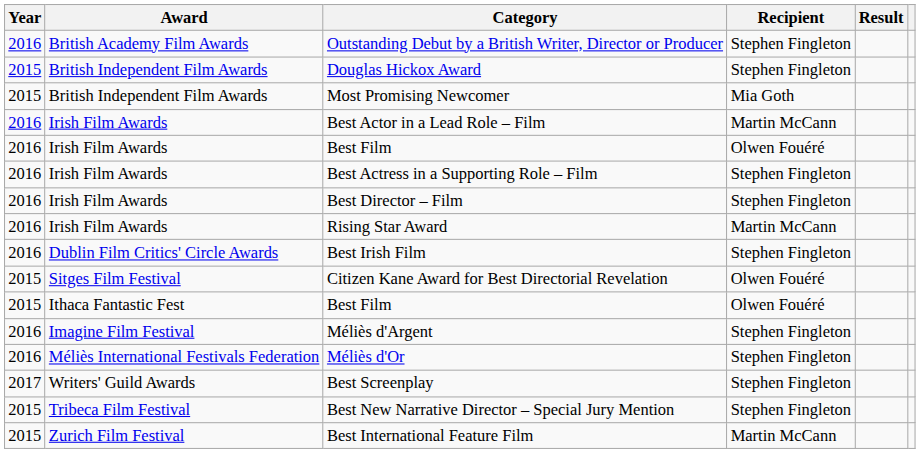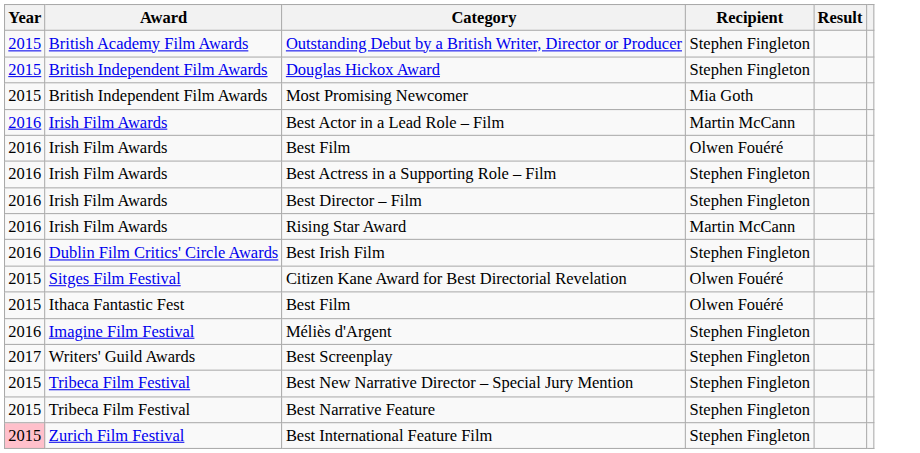Outstanding Debut by a British Writer, Director or Producer | Year: 2016 -> 2015
- row: 2016 | Méliès International Festivals Federation | Méliès d'Or | Stephen Fingleton
+ row: 2015 | Tribeca Film Festival | Best Narrative Feature | Stephen Fingleton
Best International Feature Film | Year: no background -> pink background
Best International Feature Film | Recipient: Martin McCann -> Stephen Fingleton
